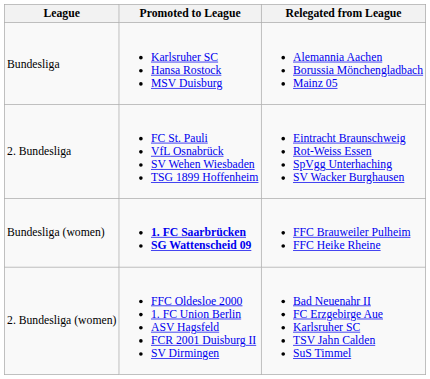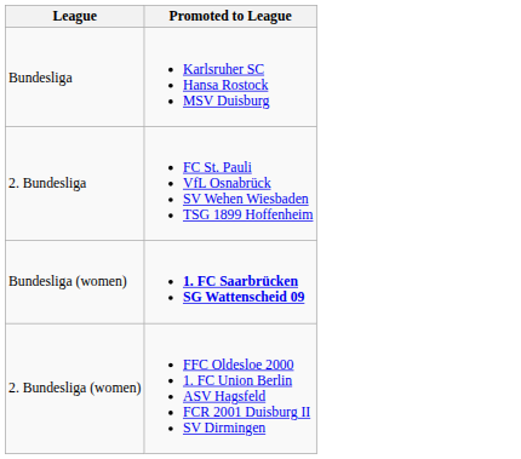- column: Relegated from League | Alemannia Aachen Borussia Mönchengladbach Mainz 05 | Eintracht Braunschweig Rot-Weiss Essen SpVgg Unterhaching SV Wacker Burghausen | FFC Brauweiler Pulheim FFC Heike Rheine | Bad Neuenahr II FC Erzgebirge Aue Karlsruher SC TSV Jahn Calden SuS Timmel
